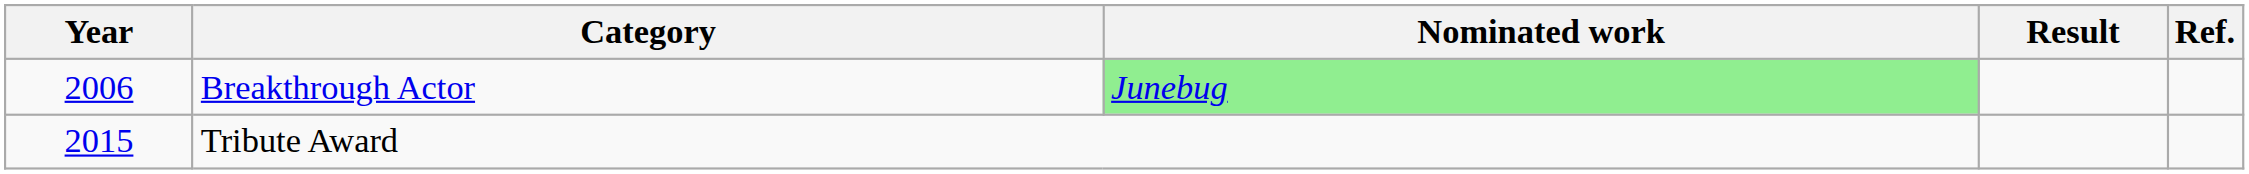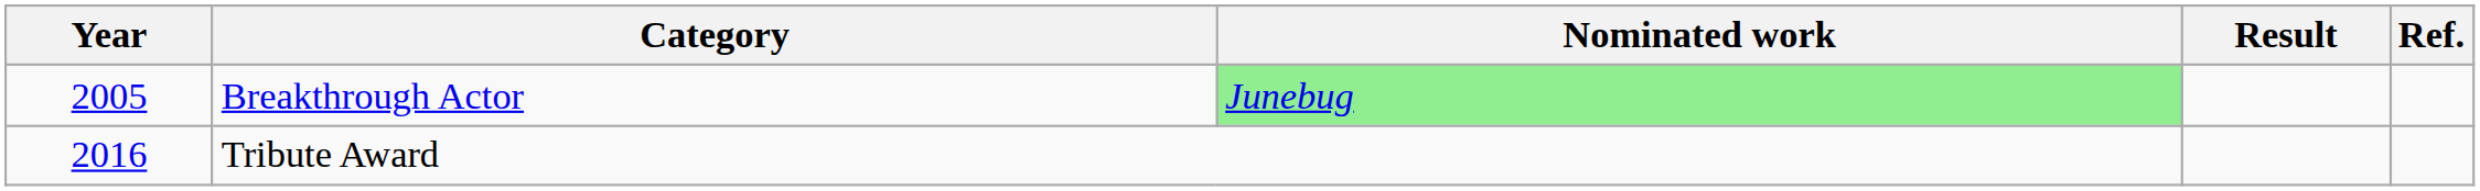Breakthrough Actor | Year: 2006 -> 2005
Tribute Award | Year: 2015 -> 2016
